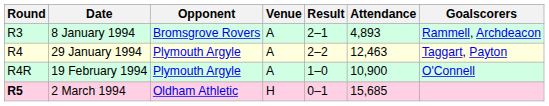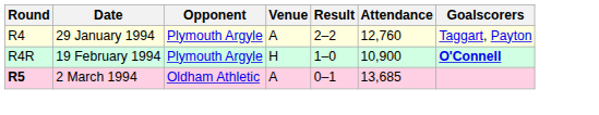- row: R3 | 8 January 1994 | Bromsgrove Rovers | A | 2–1 | 4,893 | Rammell, Archdeacon
29 January 1994 | Attendance: 12,463 -> 12,760
19 February 1994 | Venue: A -> H
19 February 1994 | Goalscorers: normal -> bold
2 March 1994 | Venue: H -> A
2 March 1994 | Attendance: 15,685 -> 13,685
